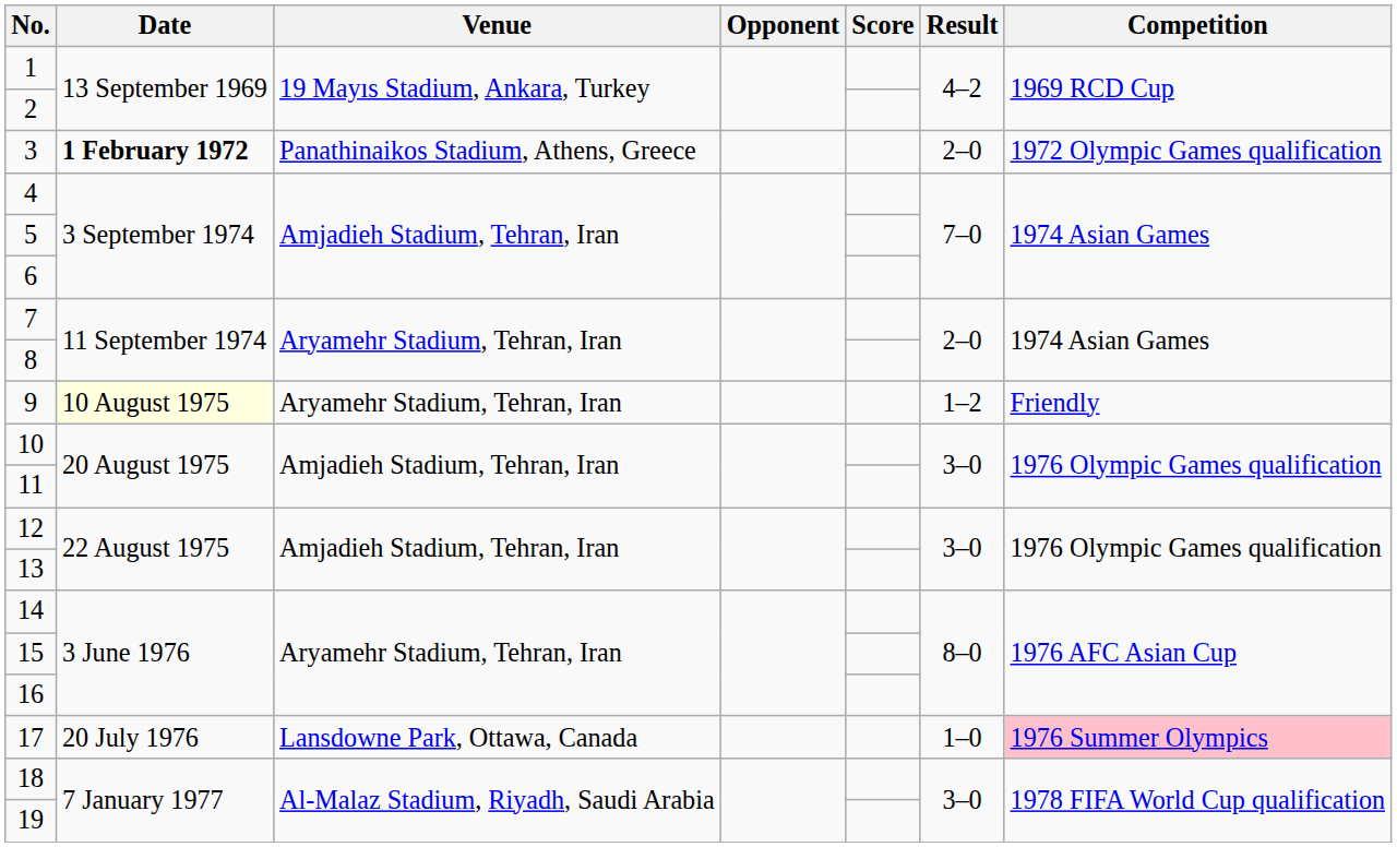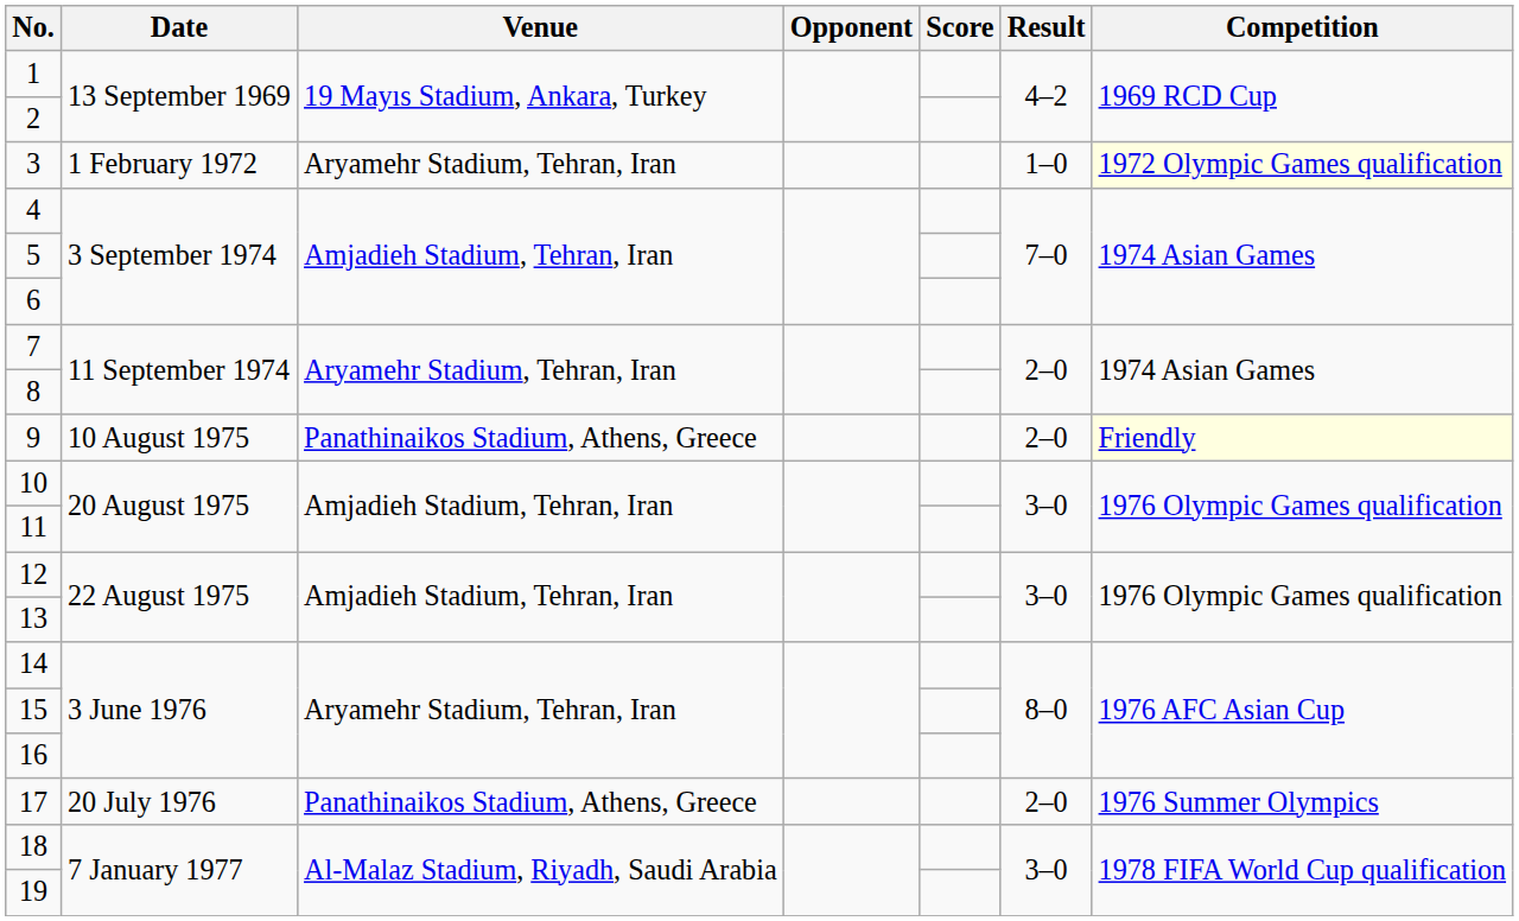3 | Date: bold -> normal
3 | Venue: Panathinaikos Stadium, Athens, Greece -> Aryamehr Stadium, Tehran, Iran
3 | Result: 2–0 -> 1–0
3 | Competition: no background -> lightyellow background
9 | Date: lightyellow background -> no background
9 | Venue: Aryamehr Stadium, Tehran, Iran -> Panathinaikos Stadium, Athens, Greece
9 | Result: 1–2 -> 2–0
9 | Competition: no background -> lightyellow background
17 | Venue: Lansdowne Park, Ottawa, Canada -> Panathinaikos Stadium, Athens, Greece
17 | Result: 1–0 -> 2–0
17 | Competition: pink background -> no background
